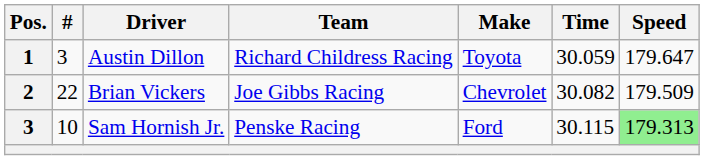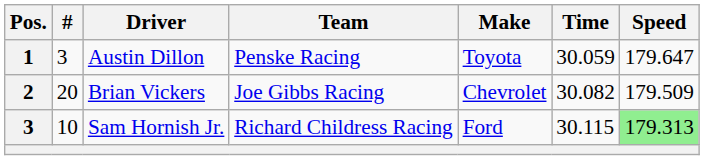Austin Dillon | Team: Richard Childress Racing -> Penske Racing
Brian Vickers | #: 22 -> 20
Sam Hornish Jr. | Team: Penske Racing -> Richard Childress Racing
